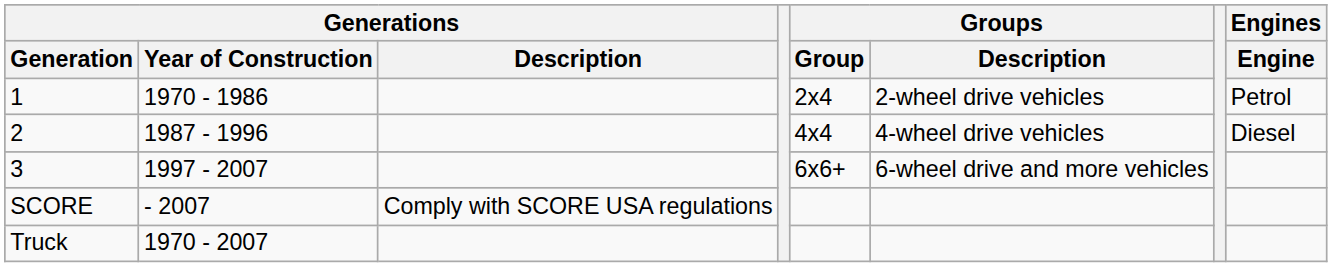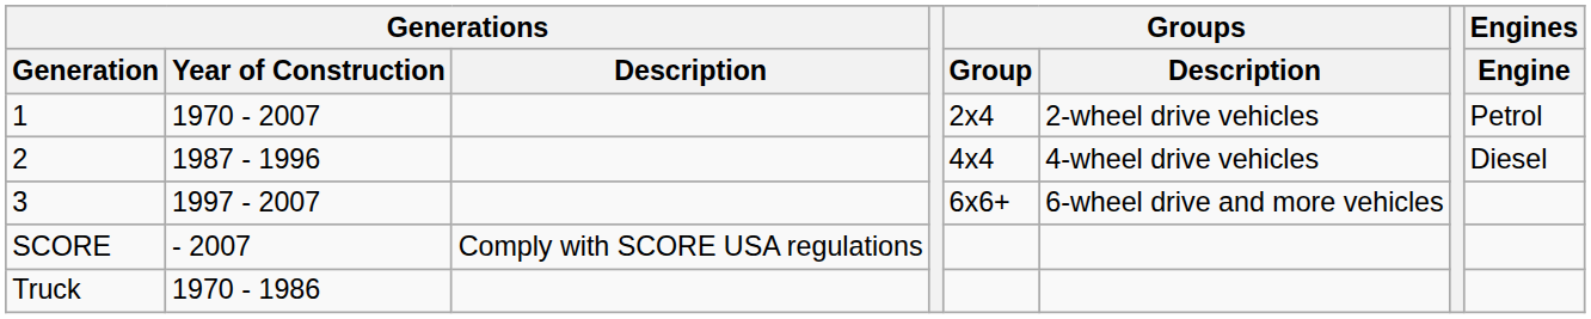1 | Generations / Year of Construction: 1970 - 1986 -> 1970 - 2007
Truck | Generations / Year of Construction: 1970 - 2007 -> 1970 - 1986
